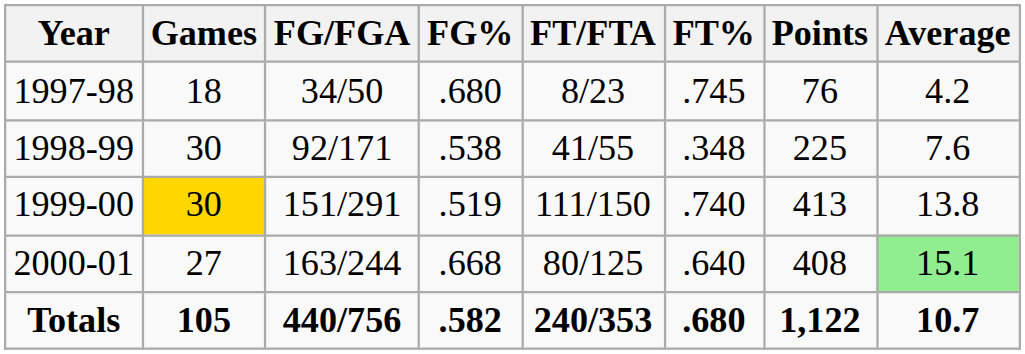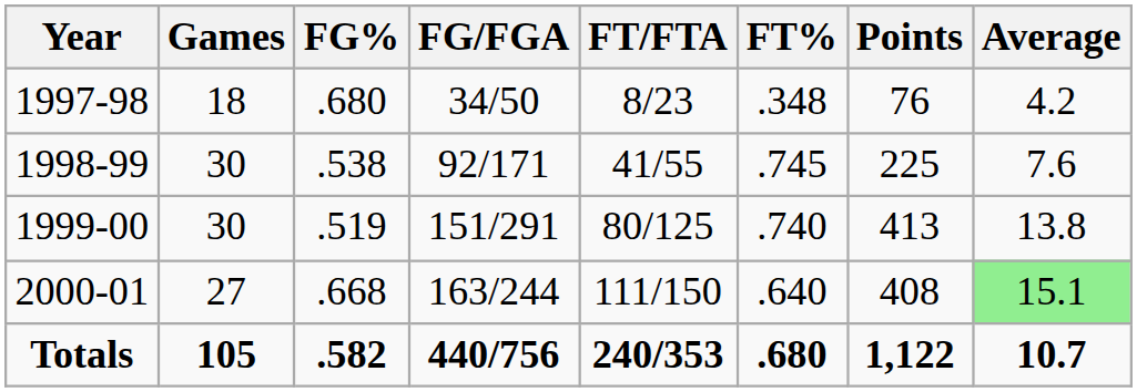columns swapped: FG/FGA <-> FG%
1997-98 | FT%: .745 -> .348
1998-99 | FT%: .348 -> .745
1999-00 | Games: gold background -> no background
1999-00 | FT/FTA: 111/150 -> 80/125
2000-01 | FT/FTA: 80/125 -> 111/150
